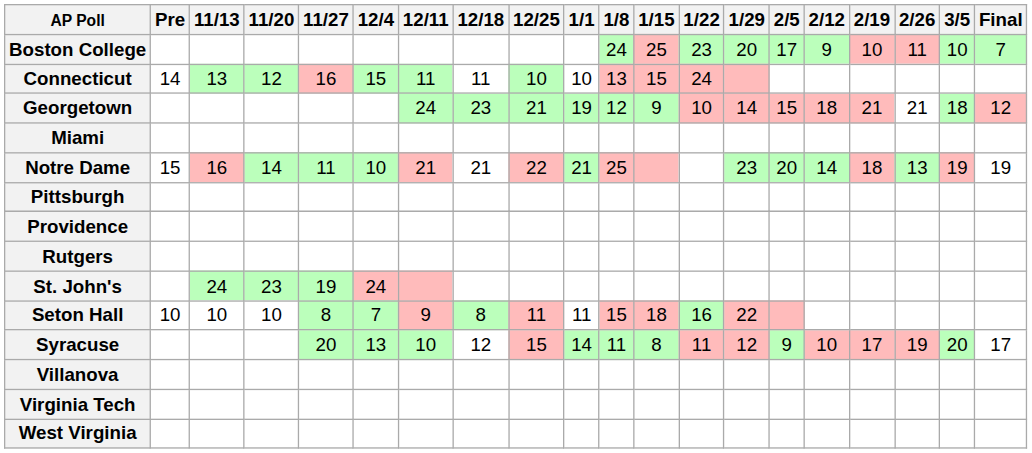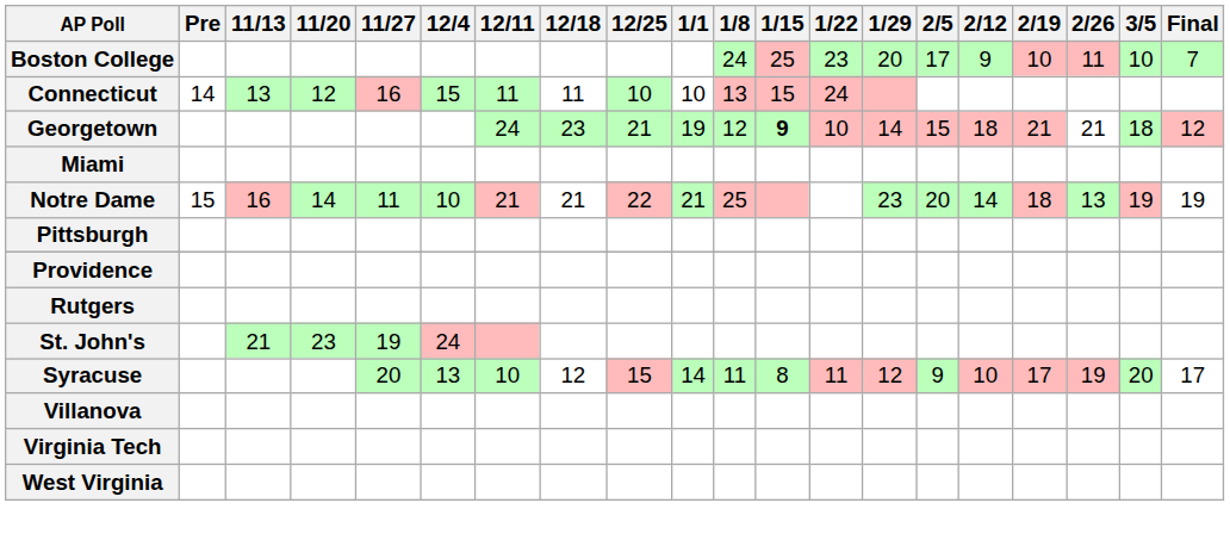Georgetown | 1/15: normal -> bold
St. John's | 11/13: 24 -> 21
- row: Seton Hall | 10 | 10 | 10 | 8 | 7 | 9 | 8 | 11 | 11 | 15 | 18 | 16 | 22
